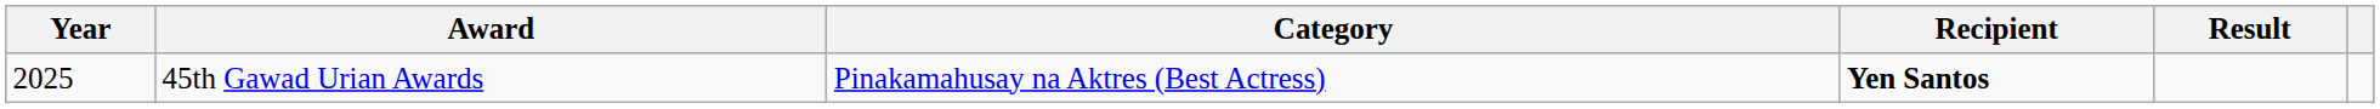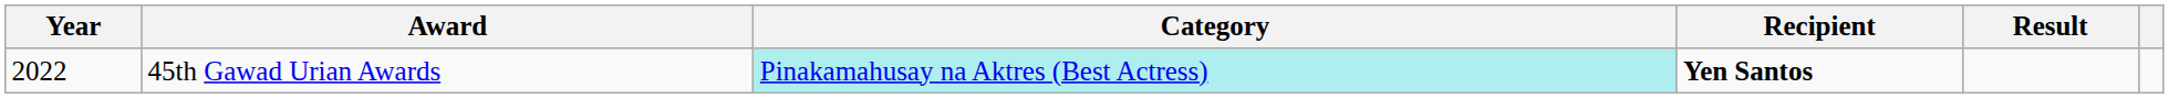45th Gawad Urian Awards | Year: 2025 -> 2022
45th Gawad Urian Awards | Category: no background -> paleturquoise background
